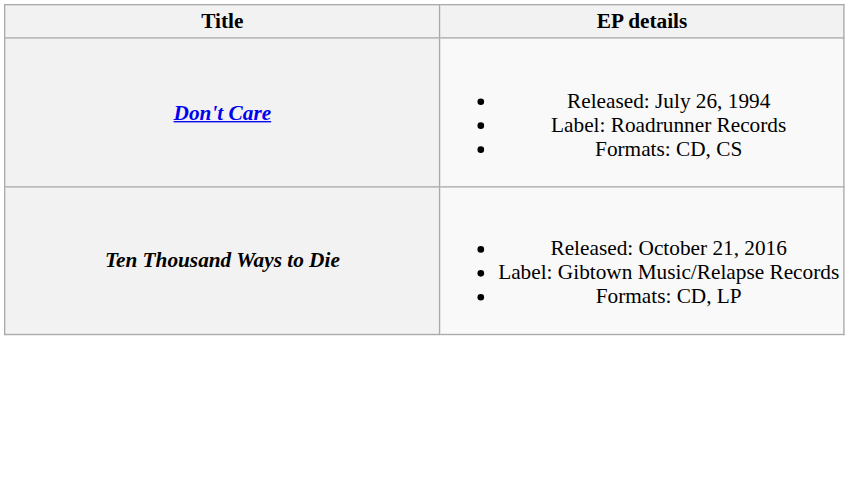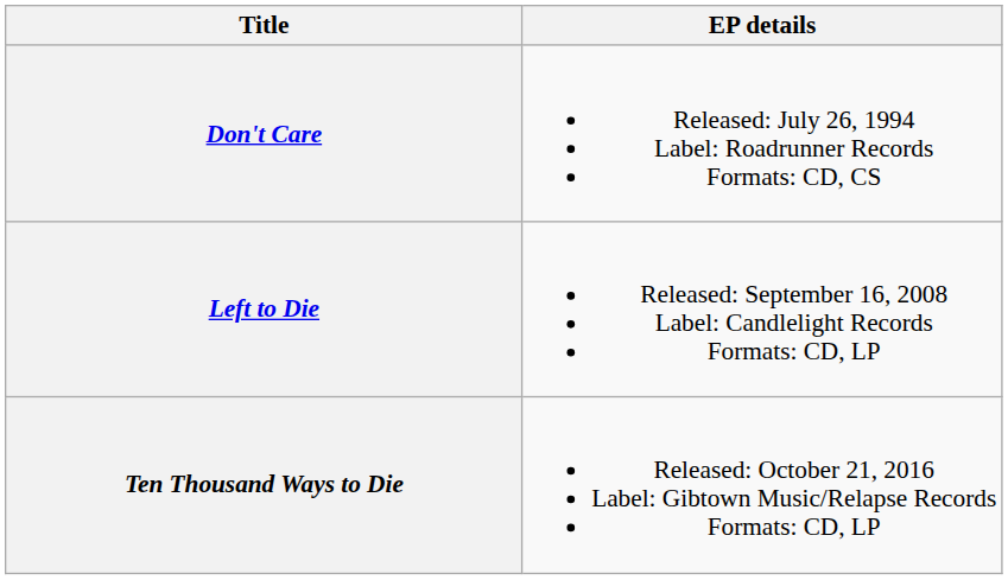+ row: Left to Die | Released: September 16, 2008 Label: Candlelight Records Formats: CD, LP
